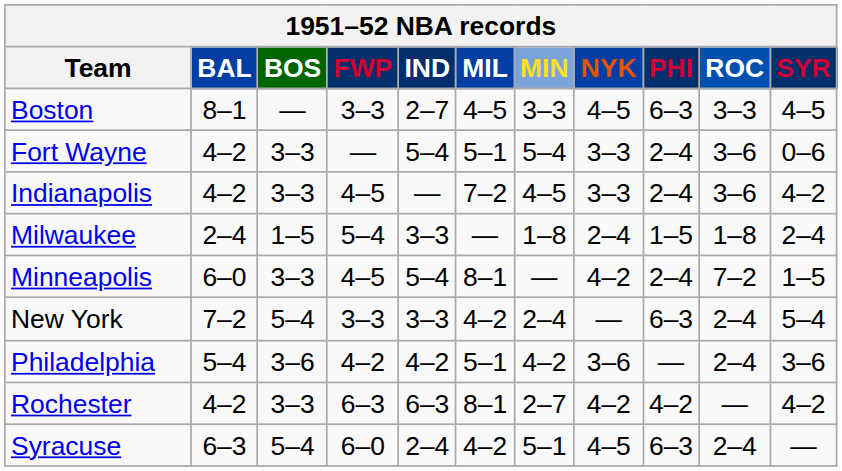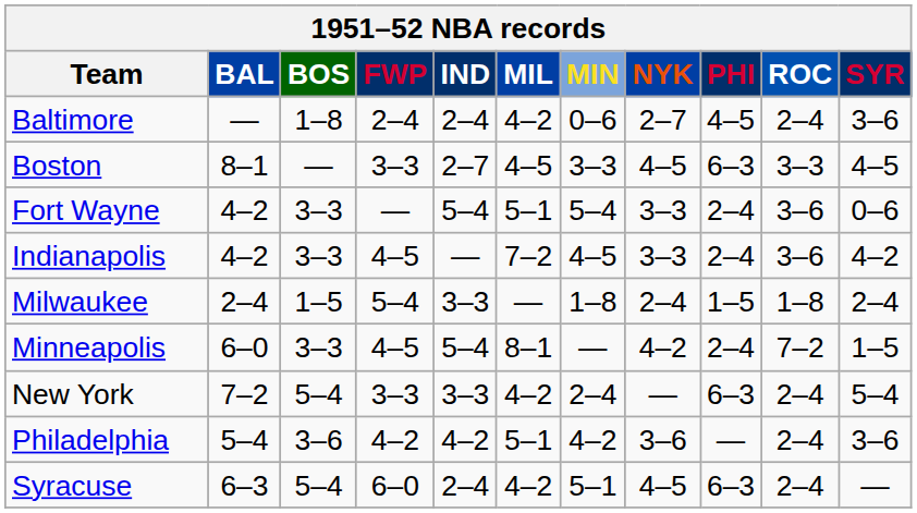+ row: Baltimore | — | 1–8 | 2–4 | 2–4 | 4–2 | 0–6 | 2–7 | 4–5 | 2–4 | 3–6
- row: Rochester | 4–2 | 3–3 | 6–3 | 6–3 | 8–1 | 2–7 | 4–2 | 4–2 | — | 4–2
